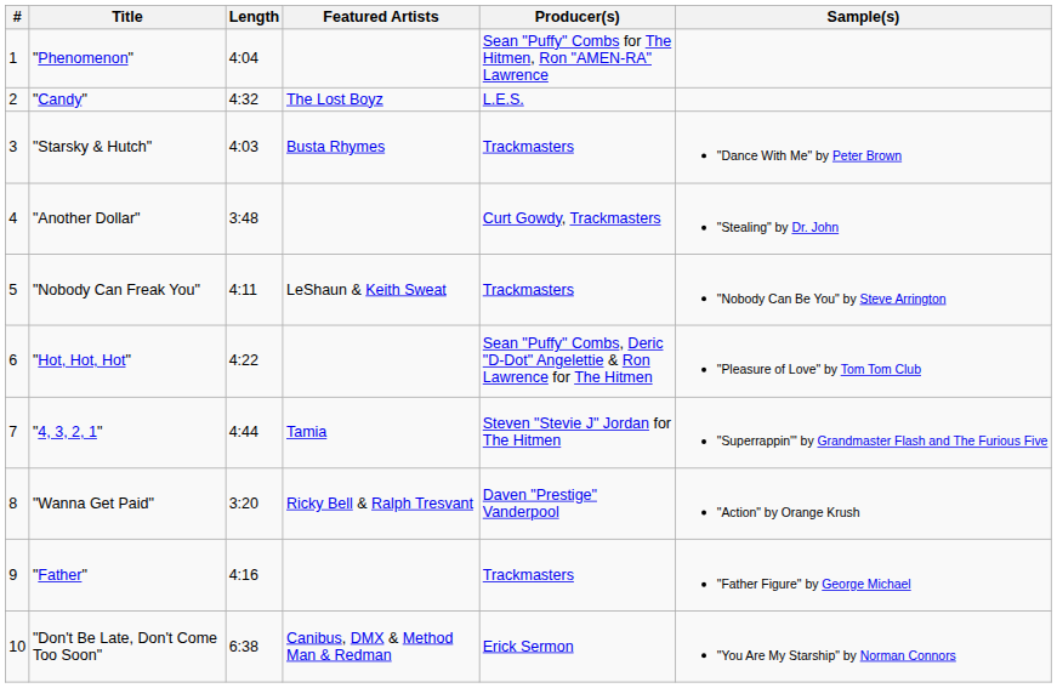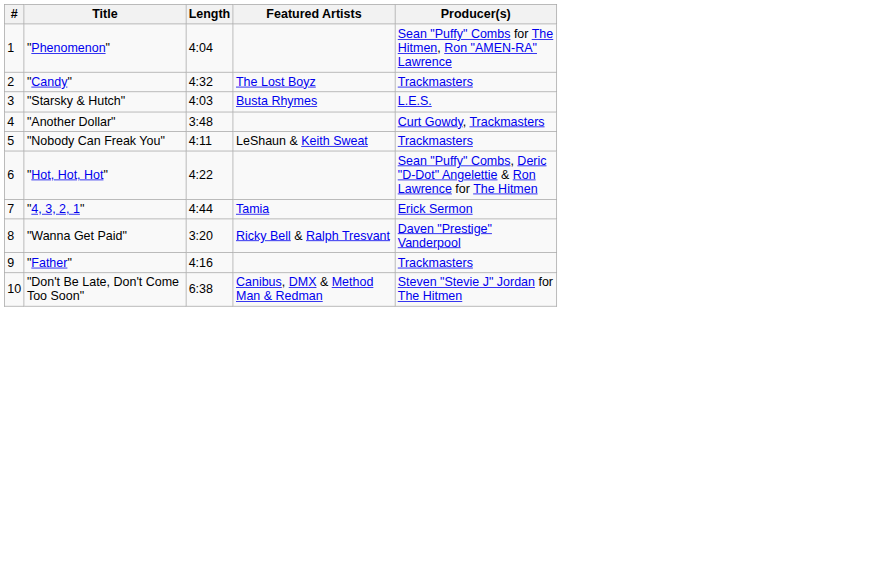- column: Sample(s) | "Dance With Me" by Peter Brown | "Stealing" by Dr. John | "Nobody Can Be You" by Steve Arrington | "Pleasure of Love" by Tom Tom Club | "Superrappin'" by Grandmaster Flash and The Furious Five | "Action" by Orange Krush | "Father Figure" by George Michael | "You Are My Starship" by Norman Connors
"Candy" | Producer(s): L.E.S. -> Trackmasters
"Starsky & Hutch" | Producer(s): Trackmasters -> L.E.S.
"4, 3, 2, 1" | Producer(s): Steven "Stevie J" Jordan for The Hitmen -> Erick Sermon
"Don't Be Late, Don't Come Too Soon" | Producer(s): Erick Sermon -> Steven "Stevie J" Jordan for The Hitmen
